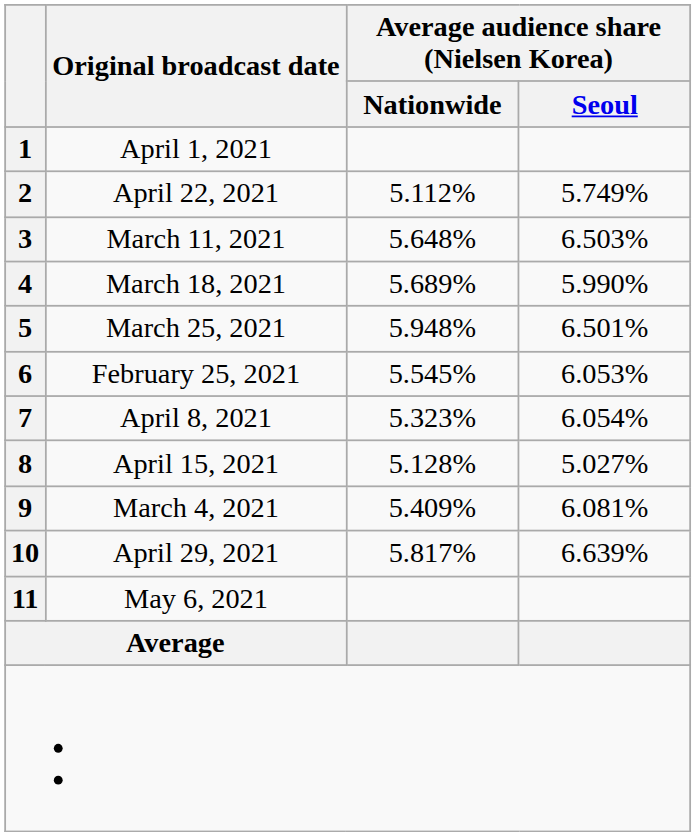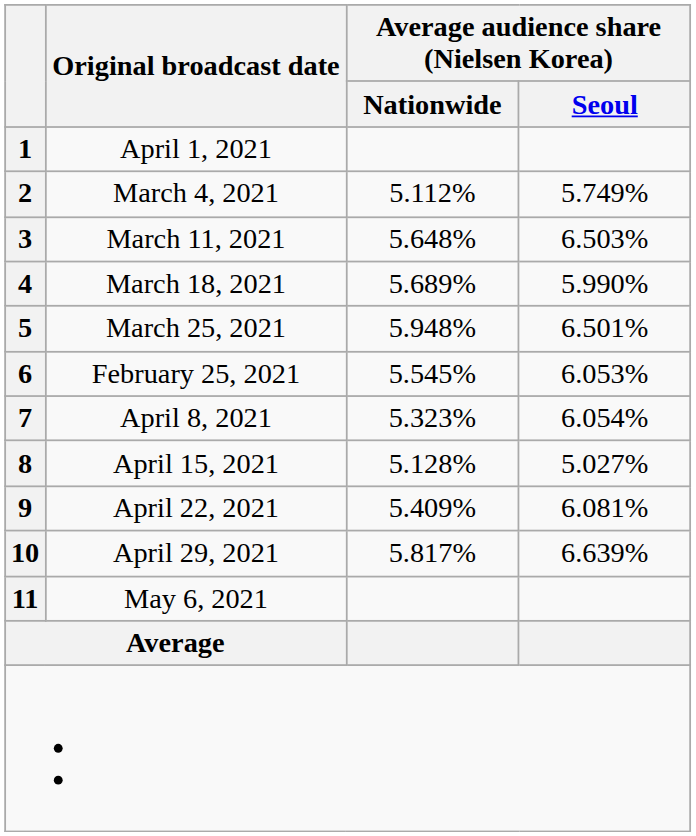2 | Original broadcast date: April 22, 2021 -> March 4, 2021
9 | Original broadcast date: March 4, 2021 -> April 22, 2021
